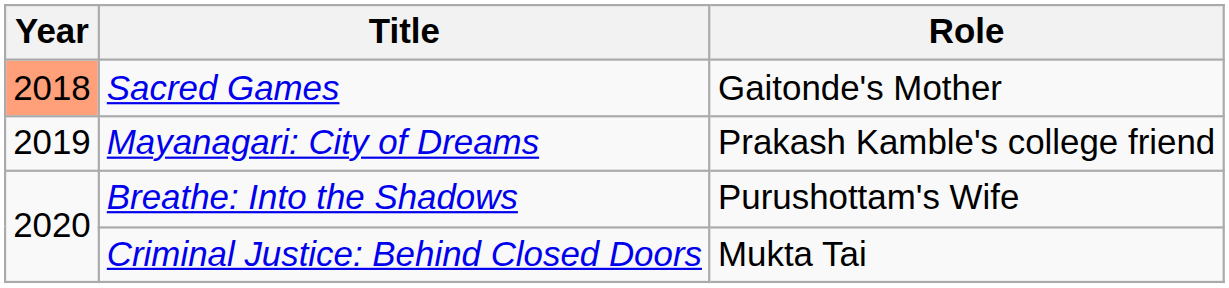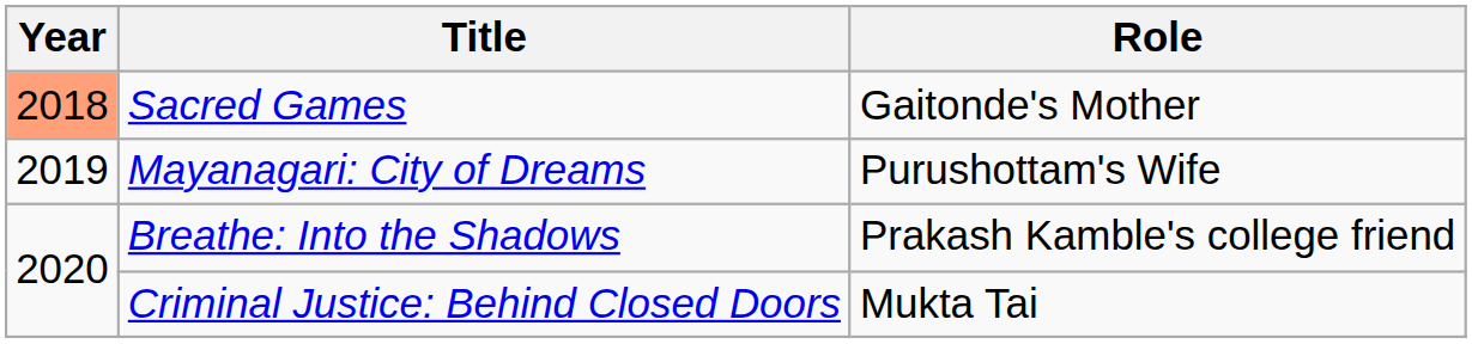Mayanagari: City of Dreams | Role: Prakash Kamble's college friend -> Purushottam's Wife
Breathe: Into the Shadows | Role: Purushottam's Wife -> Prakash Kamble's college friend
